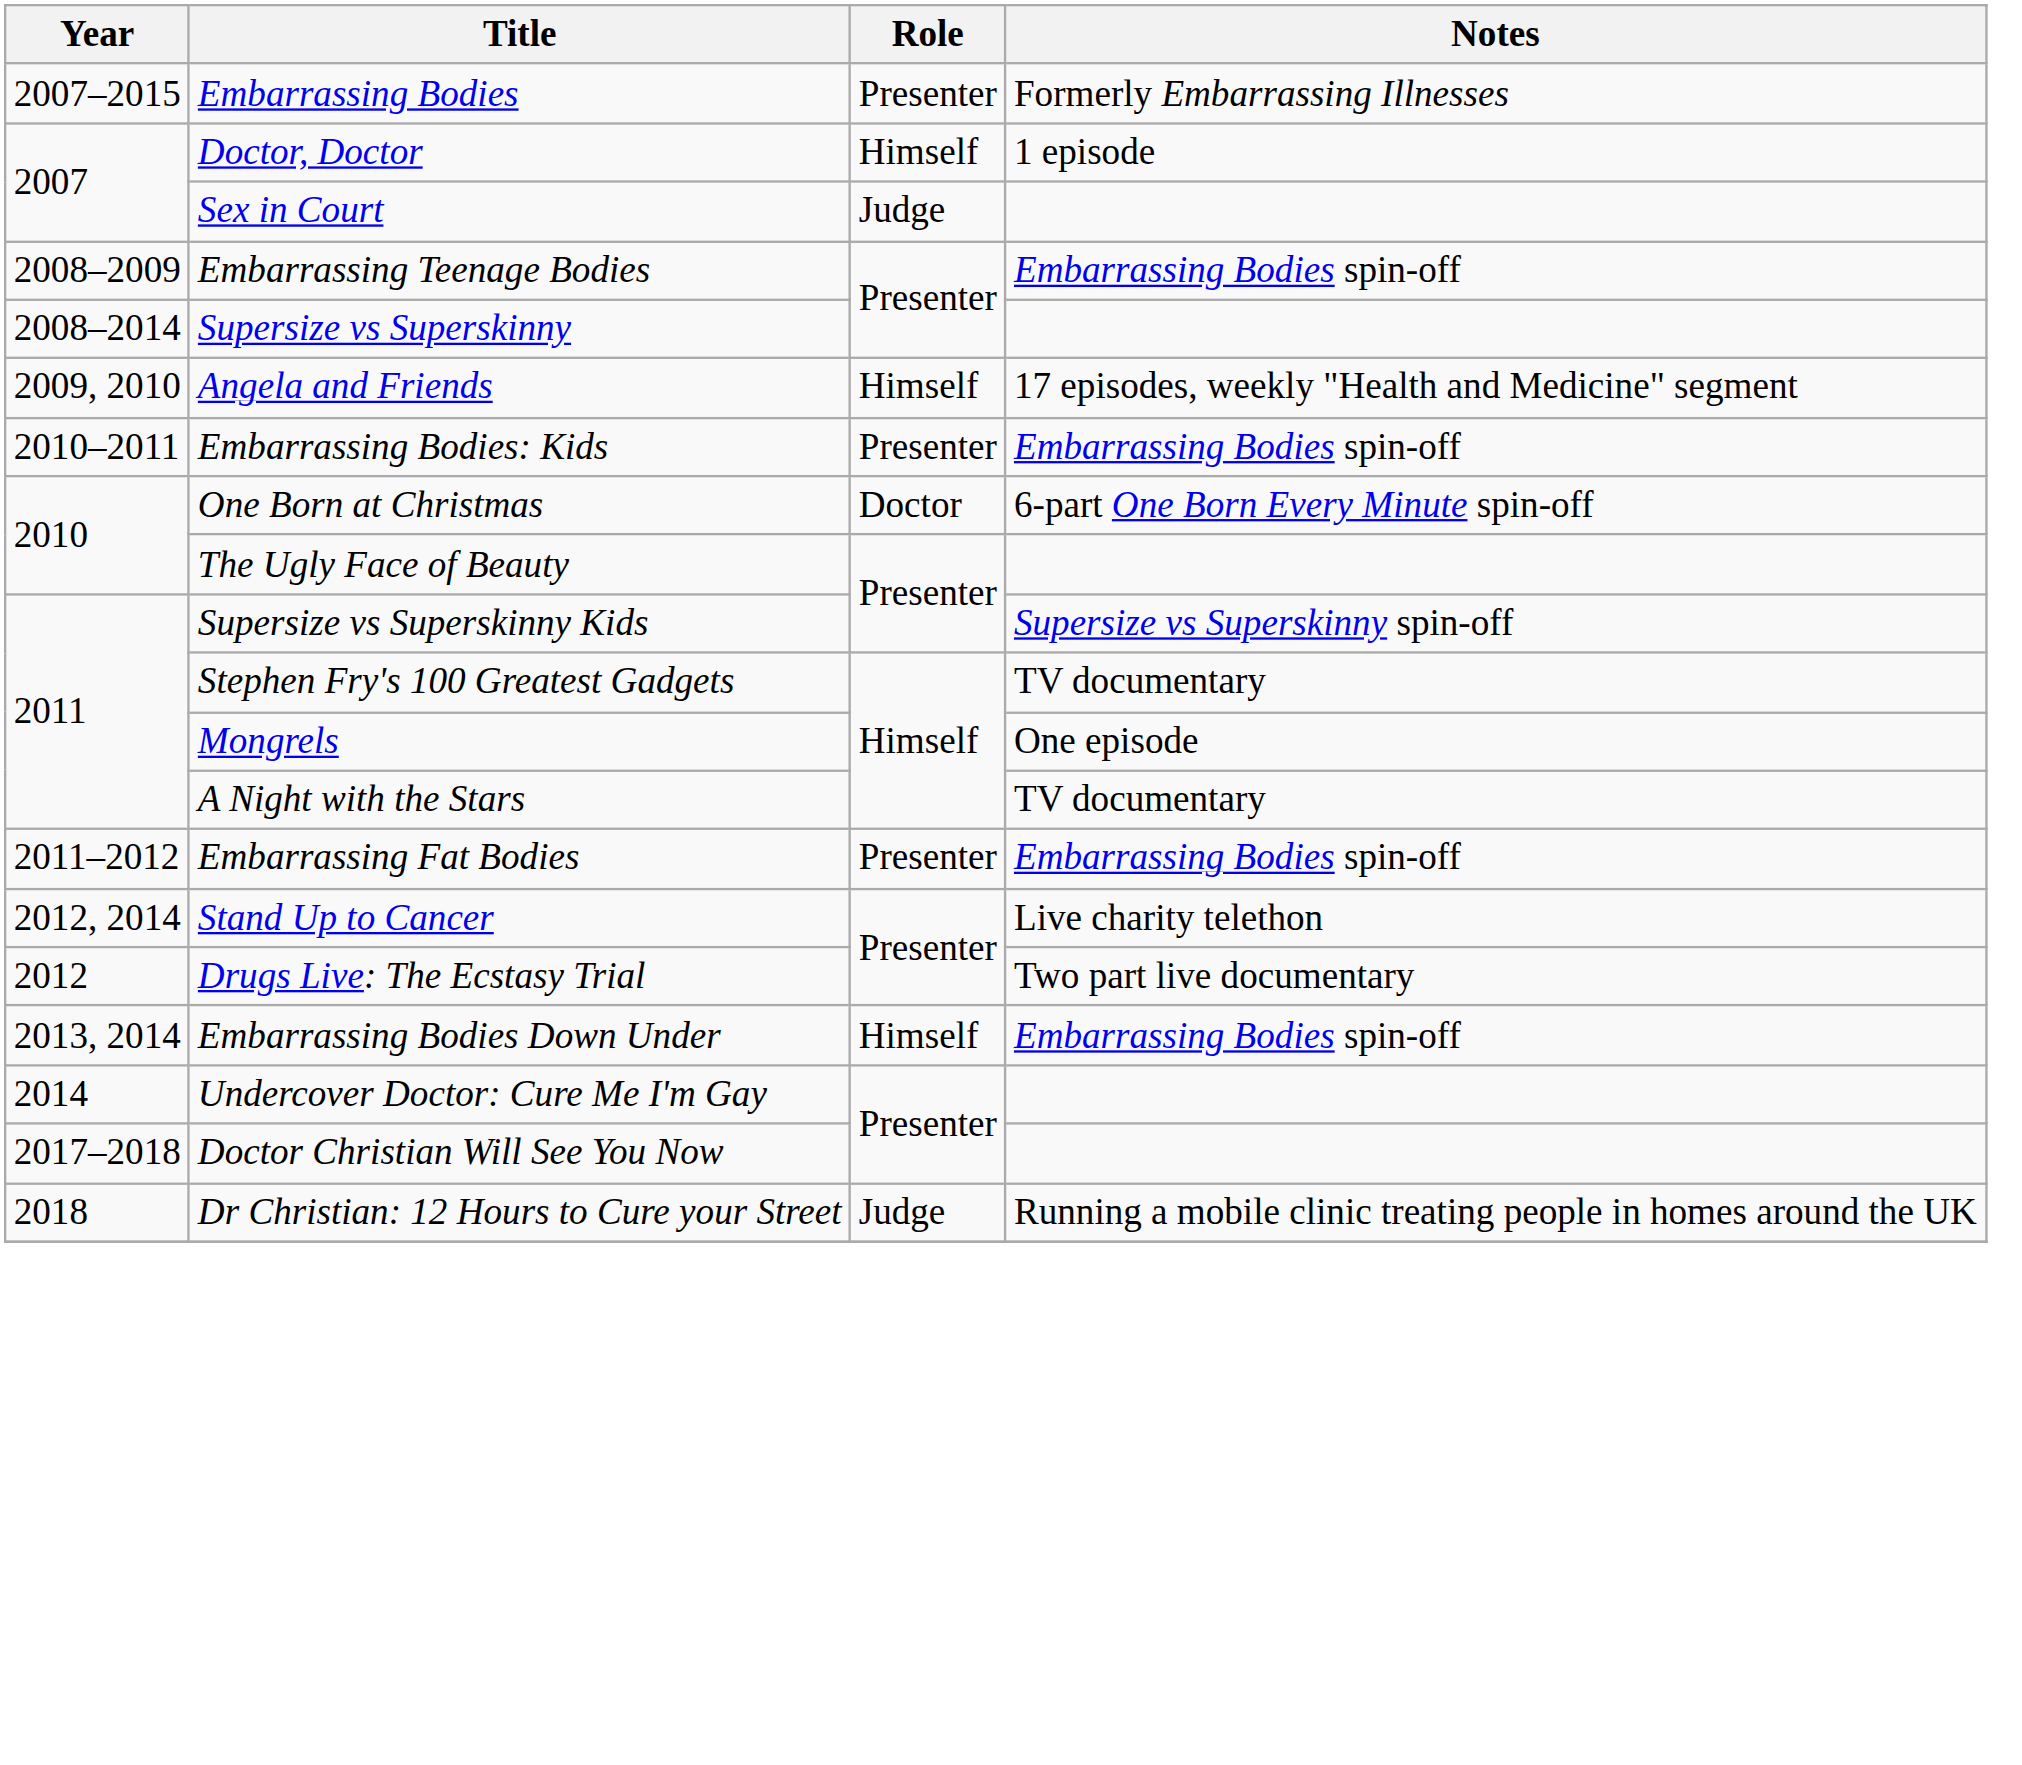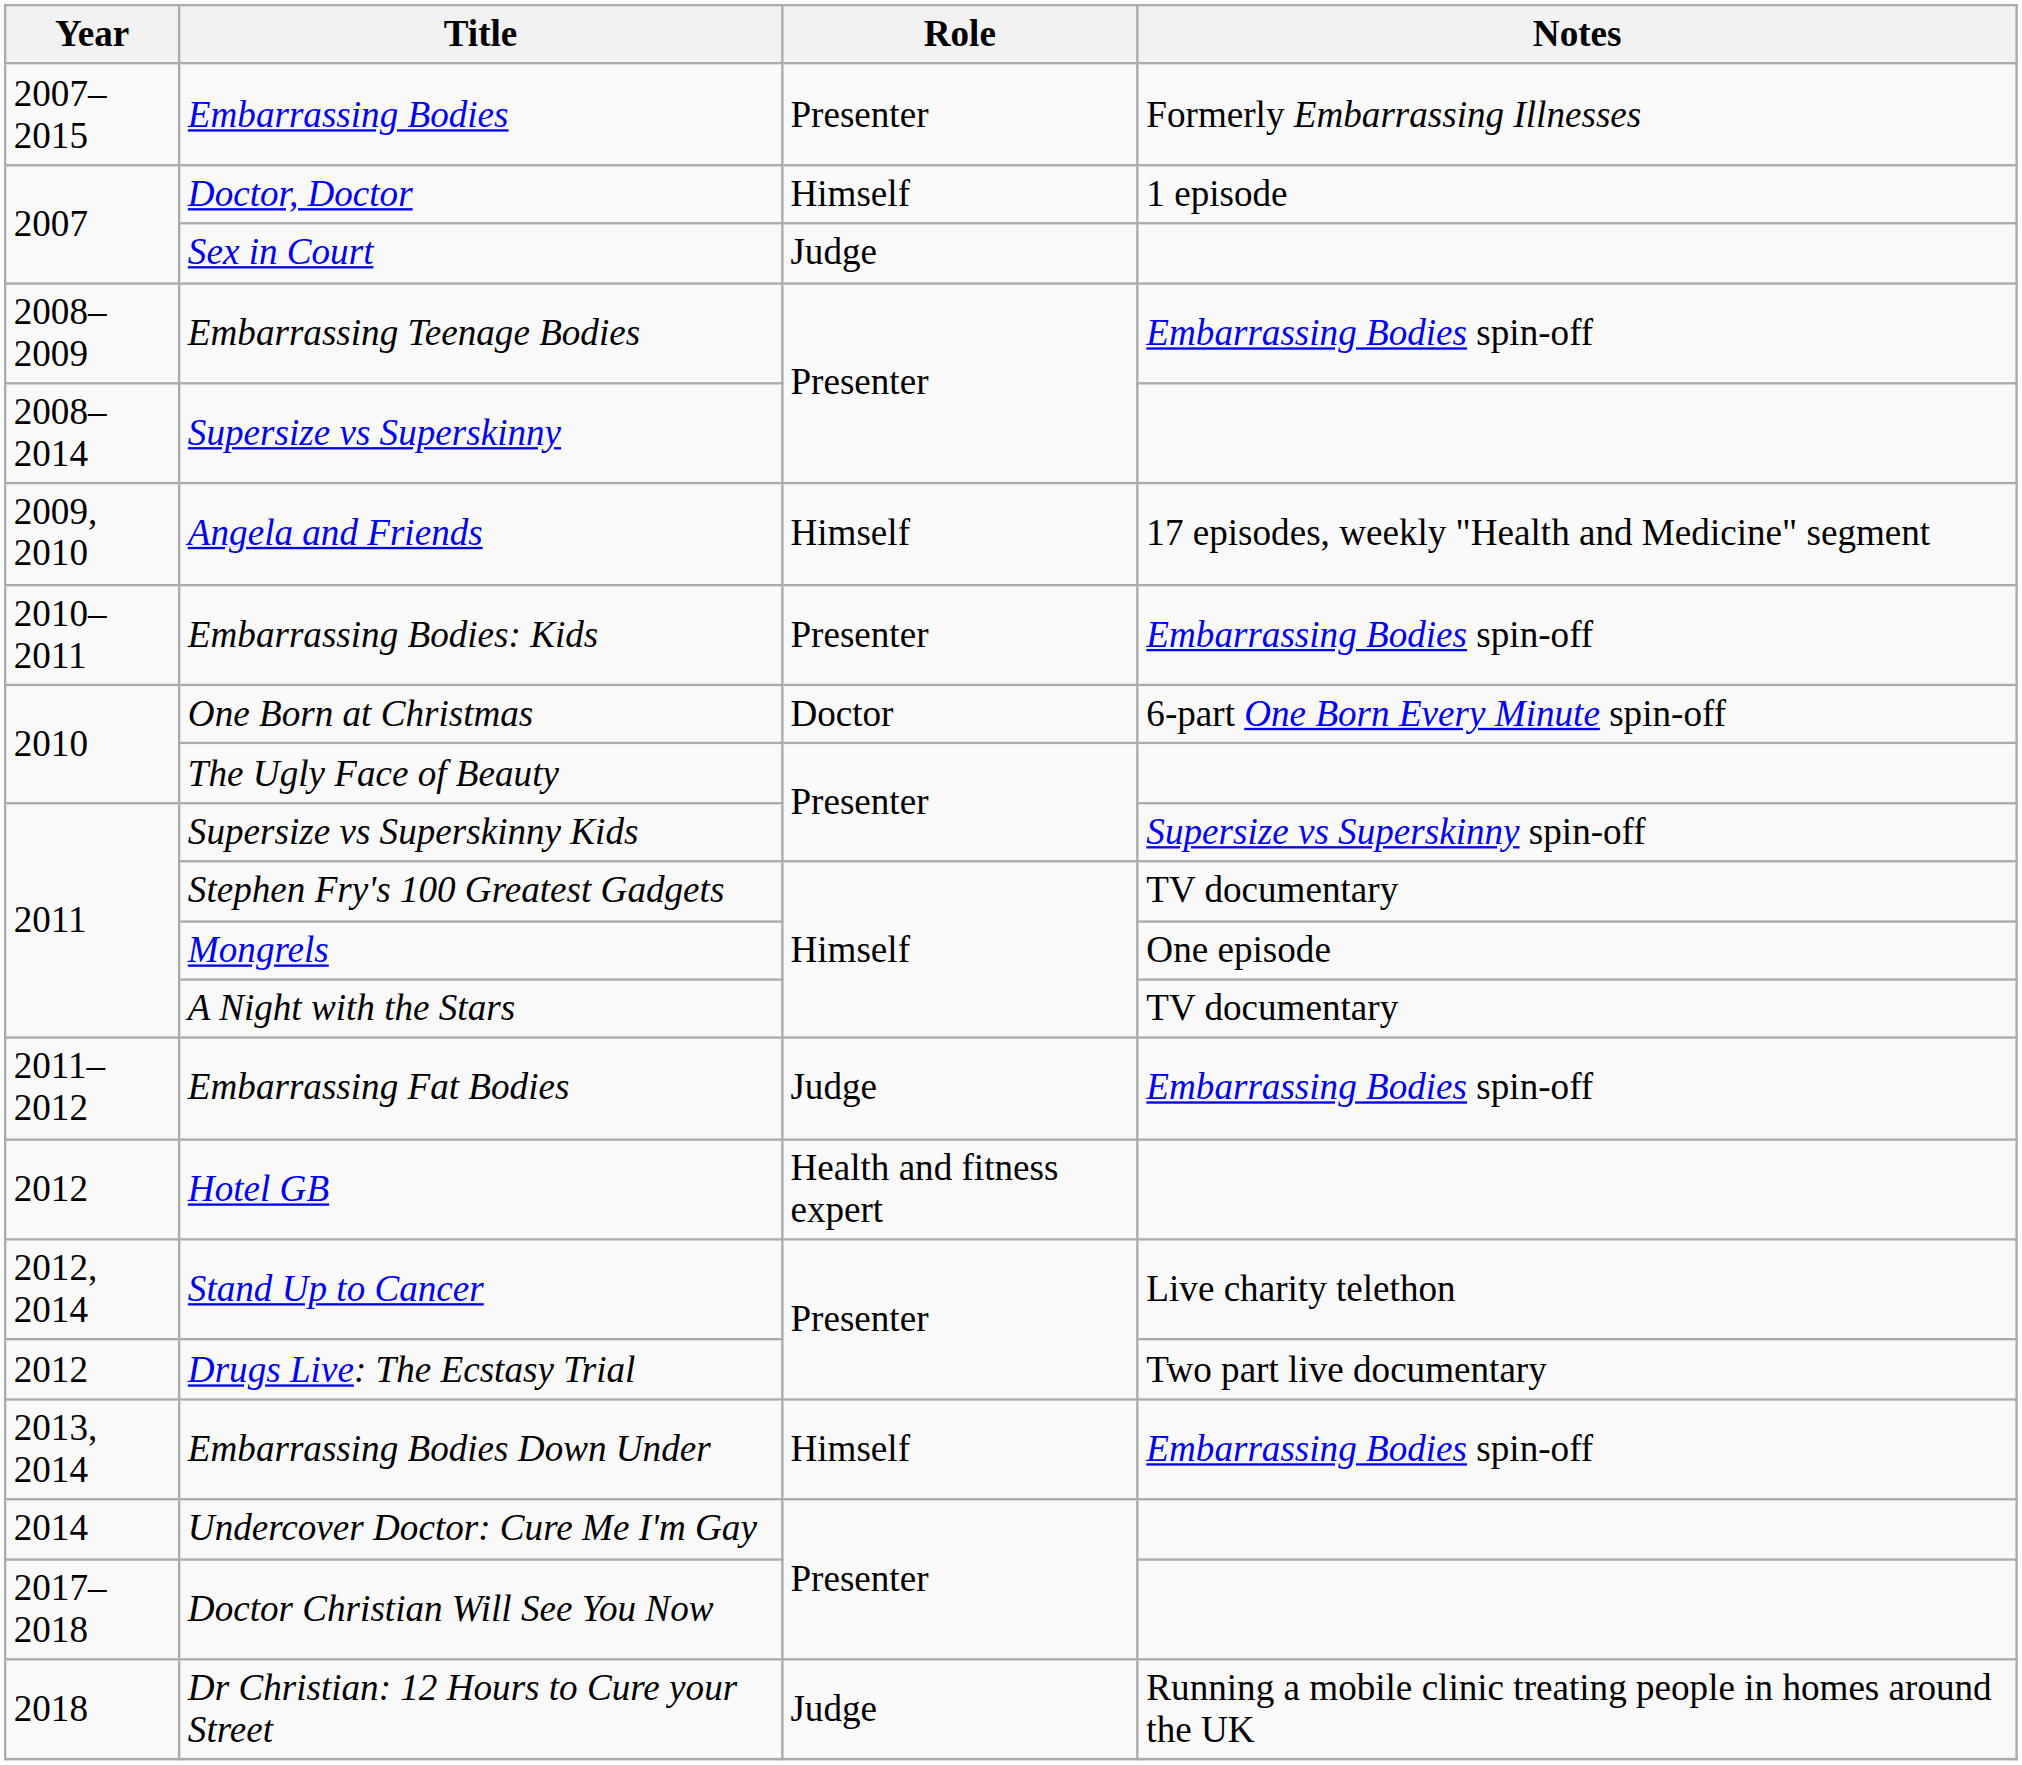Embarrassing Fat Bodies | Role: Presenter -> Judge
+ row: 2012 | Hotel GB | Health and fitness expert
